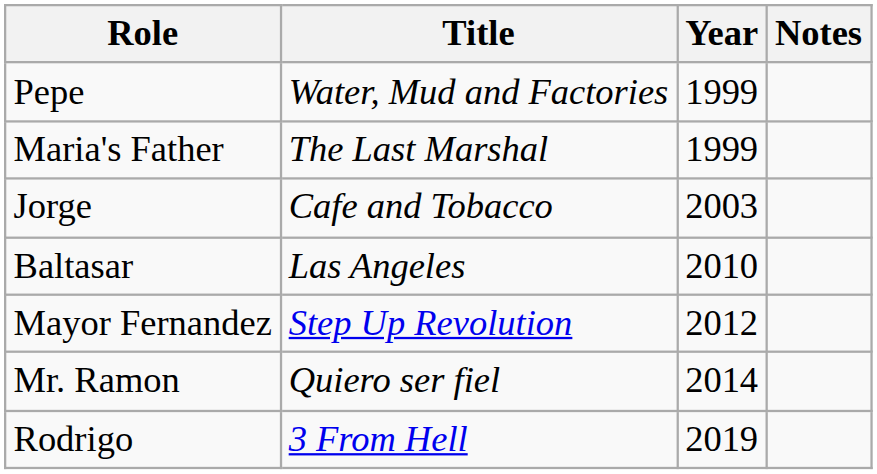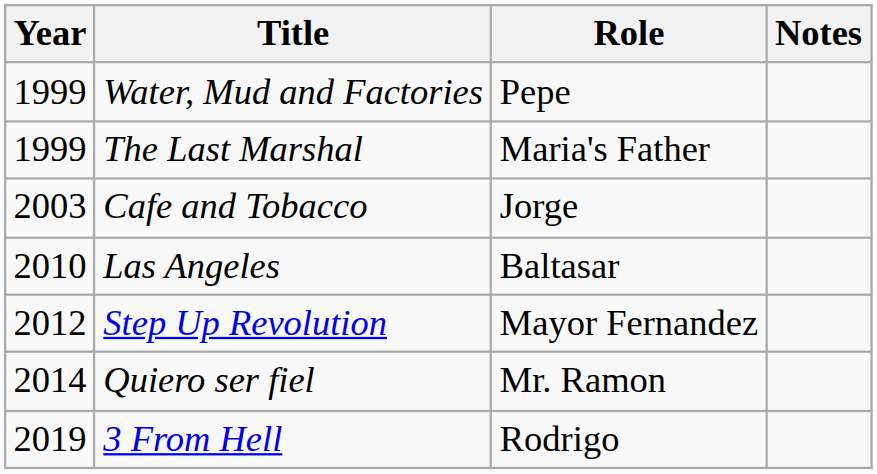columns swapped: Year <-> Role
